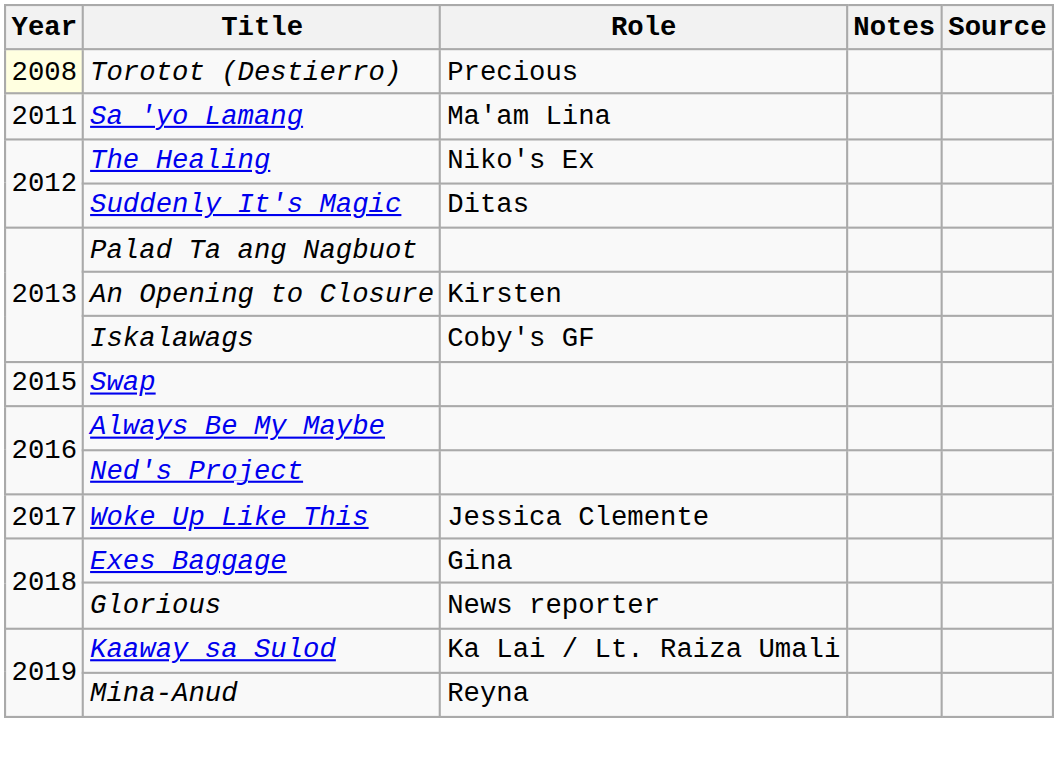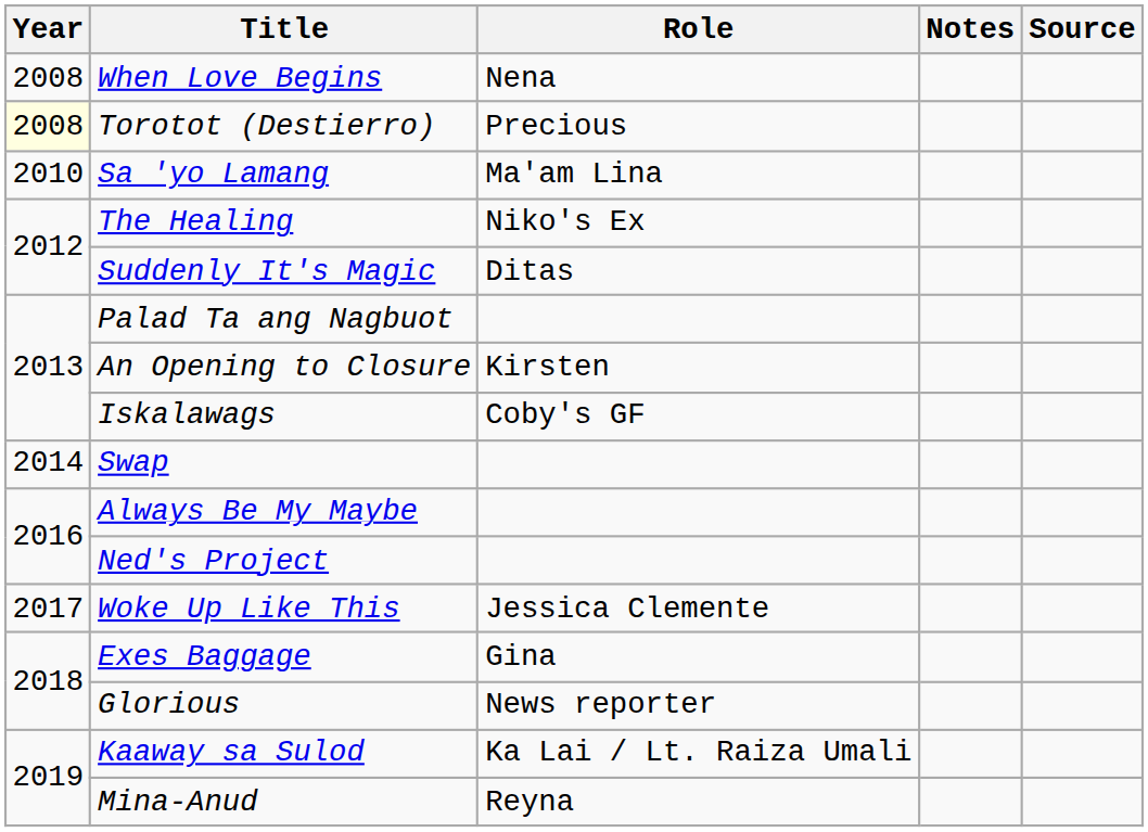+ row: 2008 | When Love Begins | Nena
Sa 'yo Lamang | Year: 2011 -> 2010
Swap | Year: 2015 -> 2014
